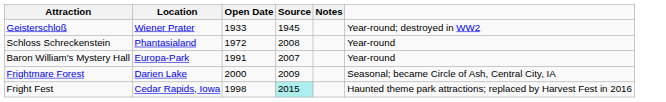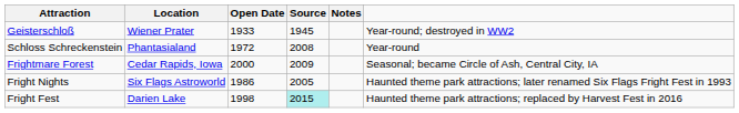- row: Baron William's Mystery Hall | Europa-Park | 1991 | 2007 | Year-round
Frightmare Forest | Location: Darien Lake -> Cedar Rapids, Iowa
+ row: Fright Nights | Six Flags Astroworld | 1986 | 2005 | Haunted theme park attractions; later renamed Six Flags Fright Fest in 1993
Fright Fest | Location: Cedar Rapids, Iowa -> Darien Lake
